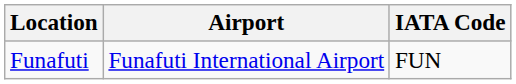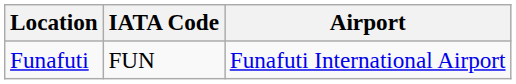columns swapped: Airport <-> IATA Code
